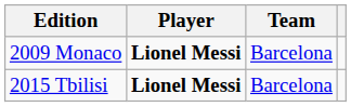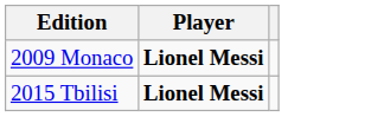- column: Team | Barcelona | Barcelona
